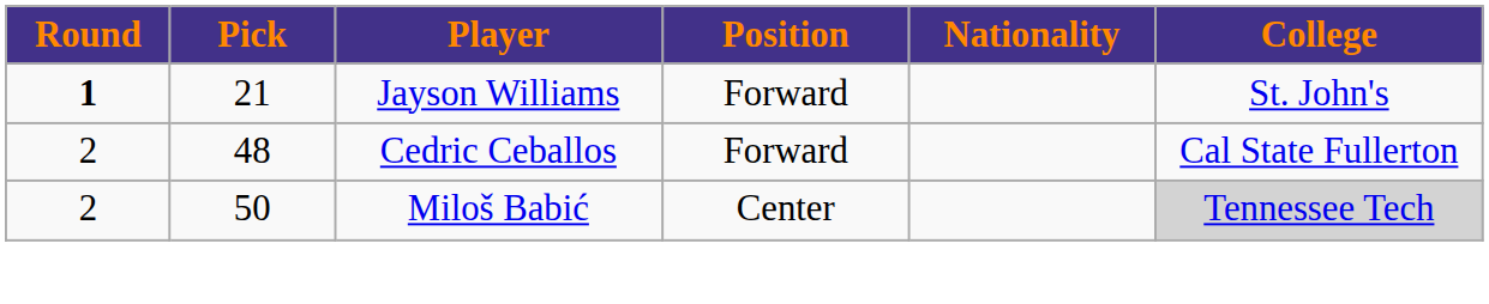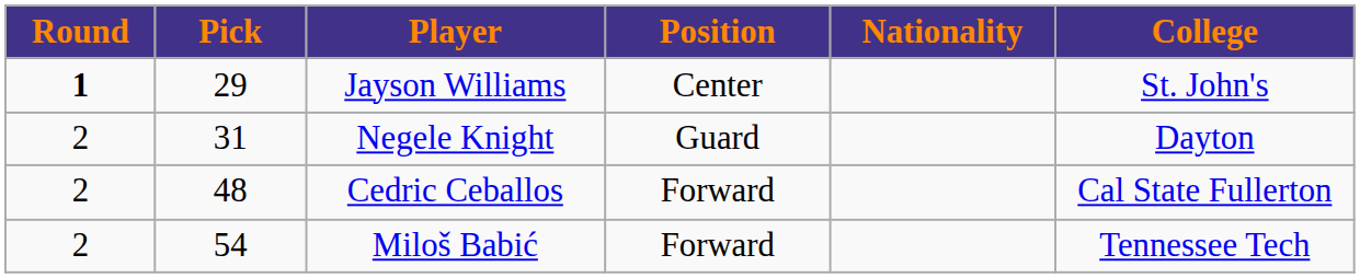Jayson Williams | Pick: 21 -> 29
Jayson Williams | Position: Forward -> Center
+ row: 2 | 31 | Negele Knight | Guard | Dayton
Miloš Babić | Pick: 50 -> 54
Miloš Babić | Position: Center -> Forward
Miloš Babić | College: lightgrey background -> no background
